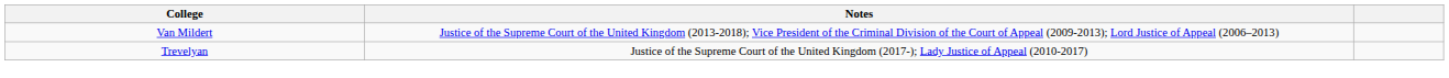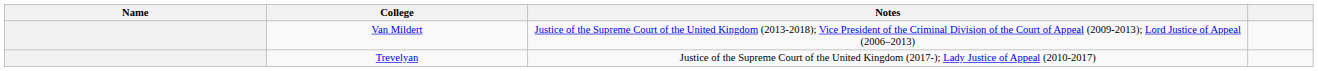+ column: Name
